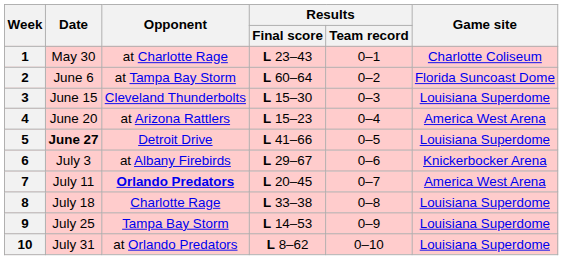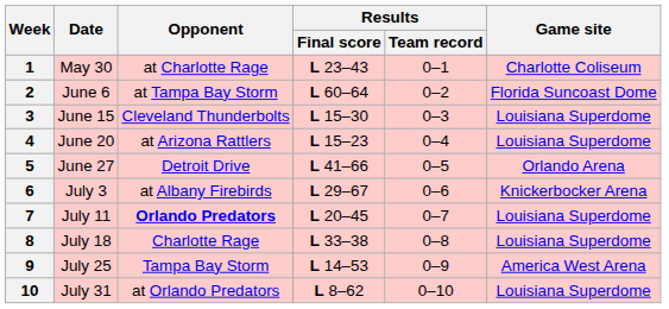4 | Game site: America West Arena -> Louisiana Superdome
5 | Date: bold -> normal
5 | Game site: Louisiana Superdome -> Orlando Arena
7 | Game site: America West Arena -> Louisiana Superdome
9 | Game site: Louisiana Superdome -> America West Arena
